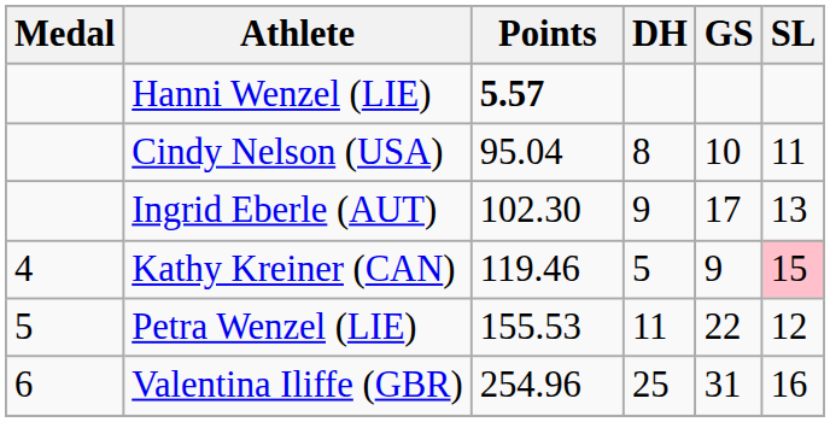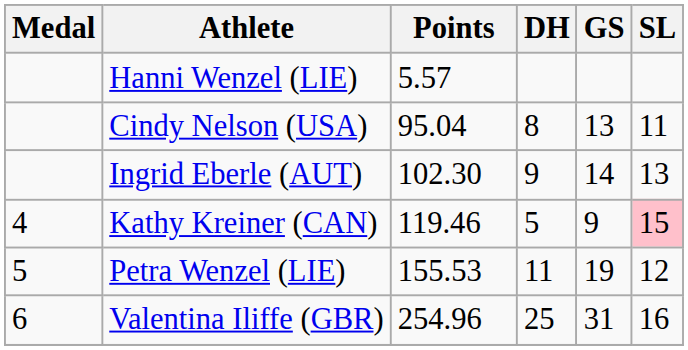Hanni Wenzel (LIE) | Points: bold -> normal
Cindy Nelson (USA) | GS: 10 -> 13
Ingrid Eberle (AUT) | GS: 17 -> 14
Petra Wenzel (LIE) | GS: 22 -> 19
